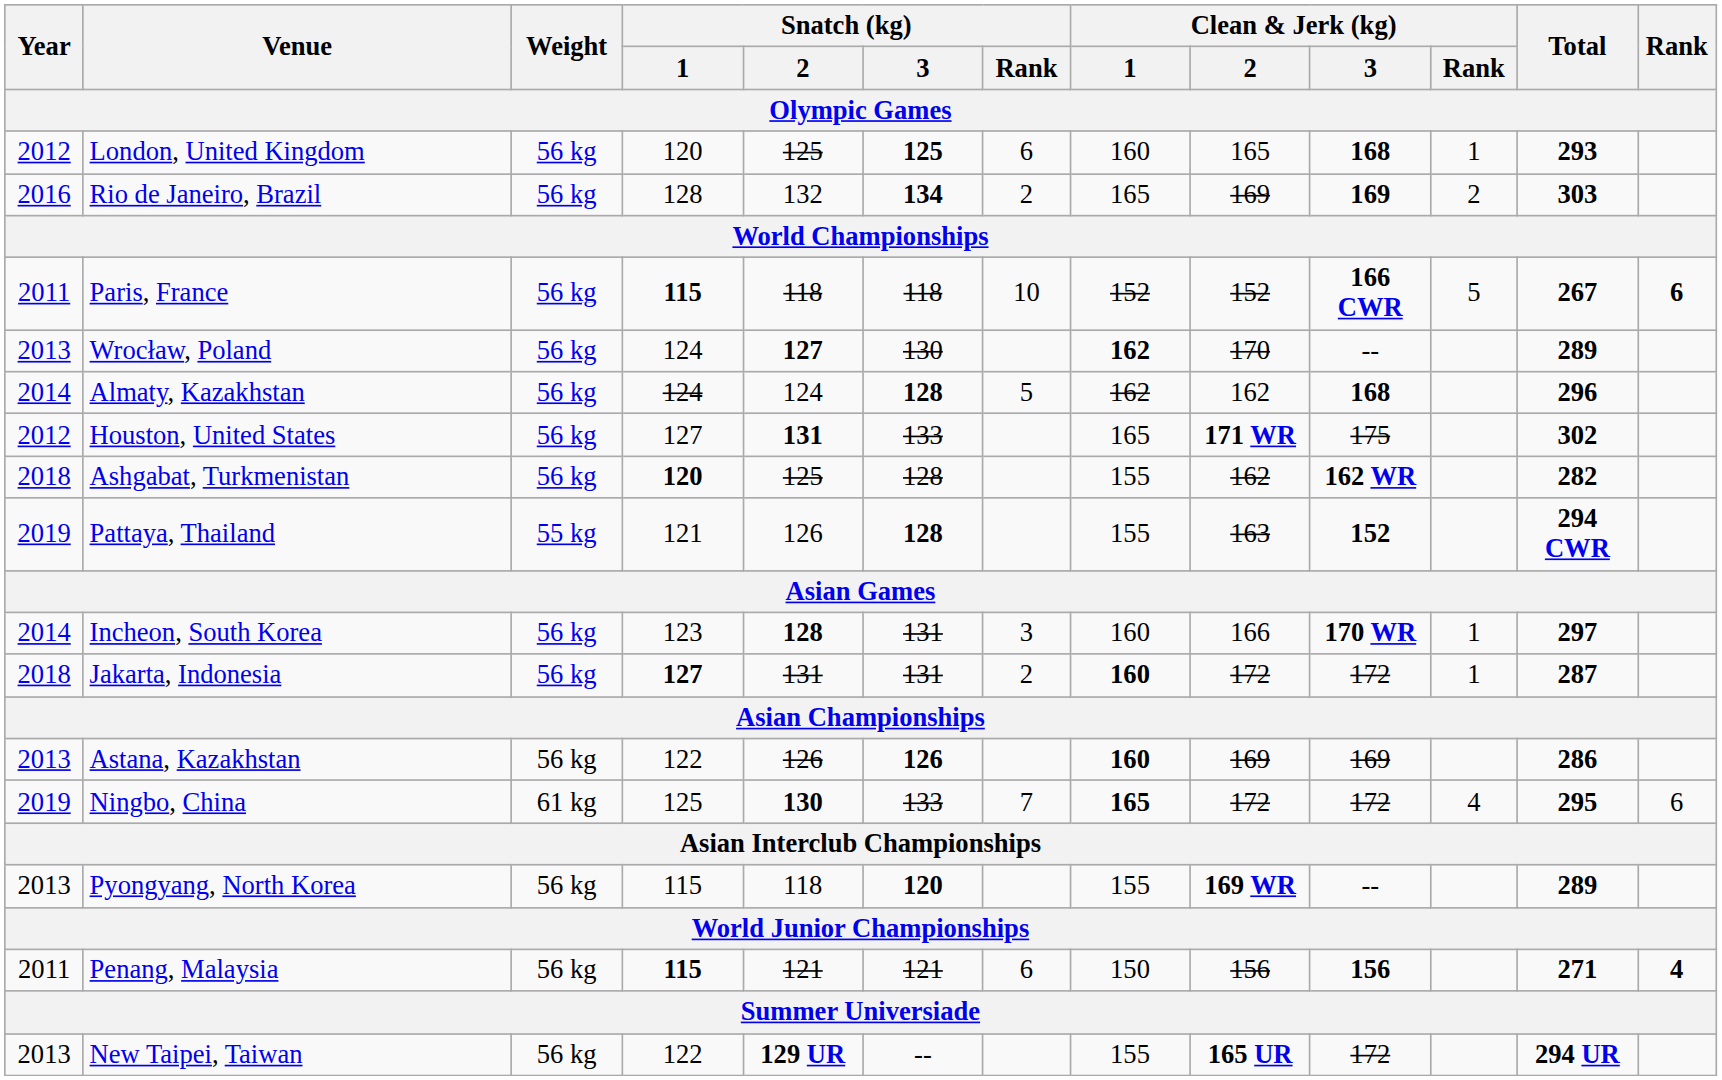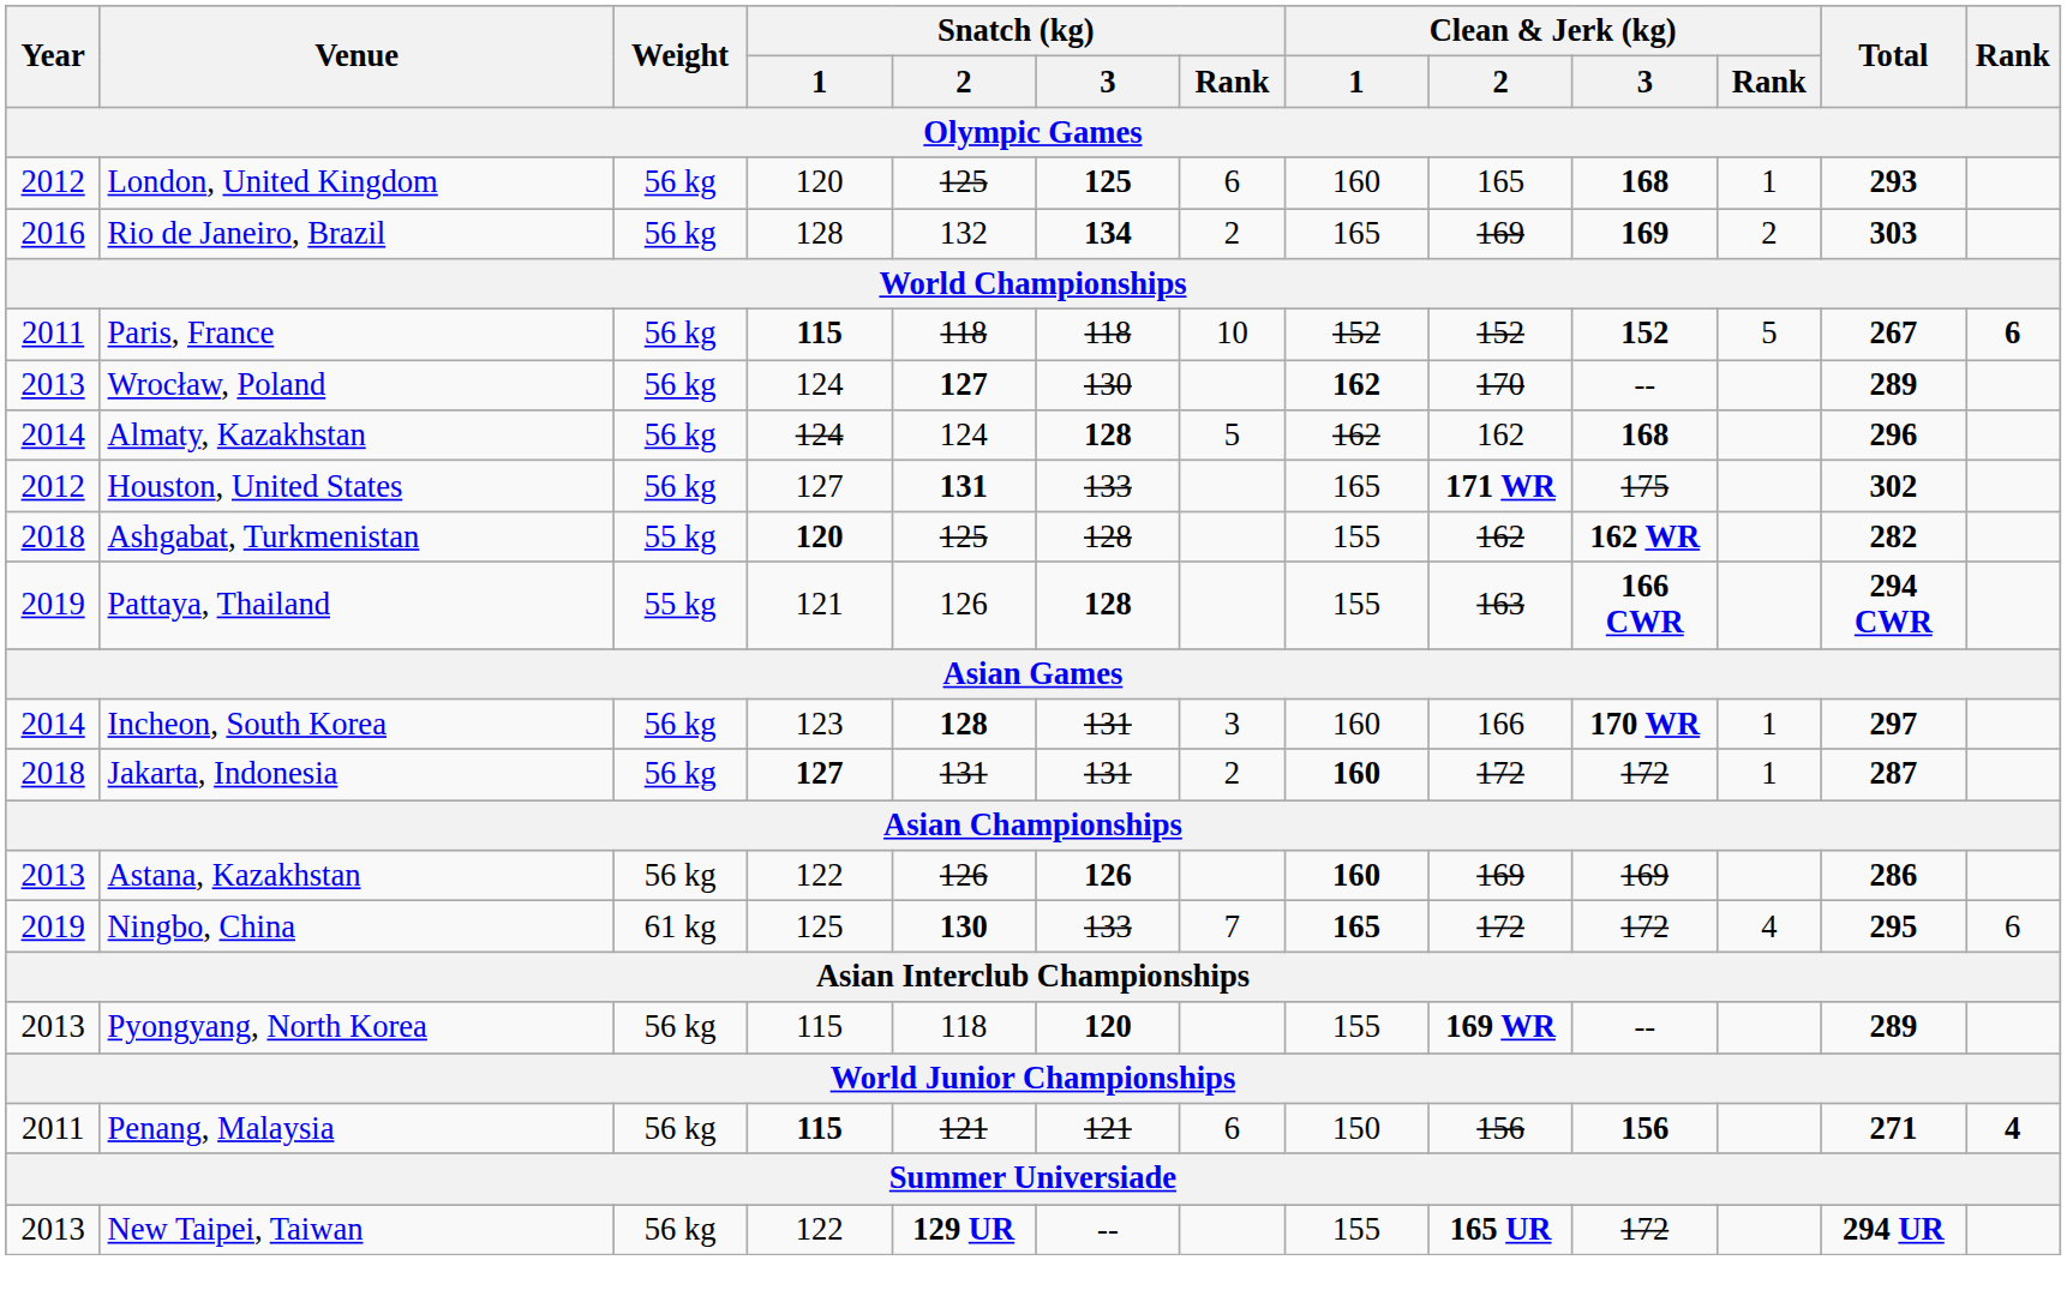Paris, France | Clean & Jerk (kg) / 3: 166 CWR -> 152
Ashgabat, Turkmenistan | Weight: 56 kg -> 55 kg
Pattaya, Thailand | Clean & Jerk (kg) / 3: 152 -> 166 CWR
